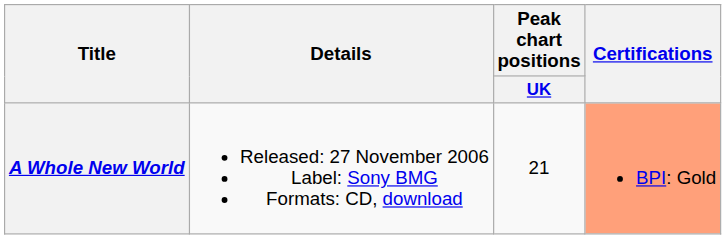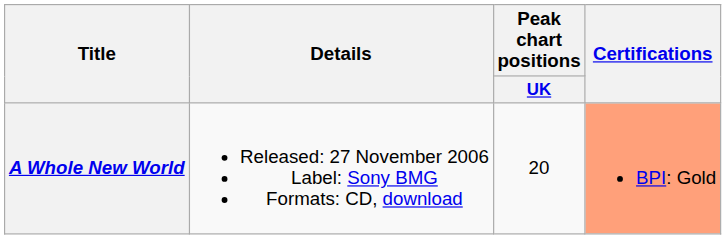A Whole New World | Peak chart positions / UK: 21 -> 20
